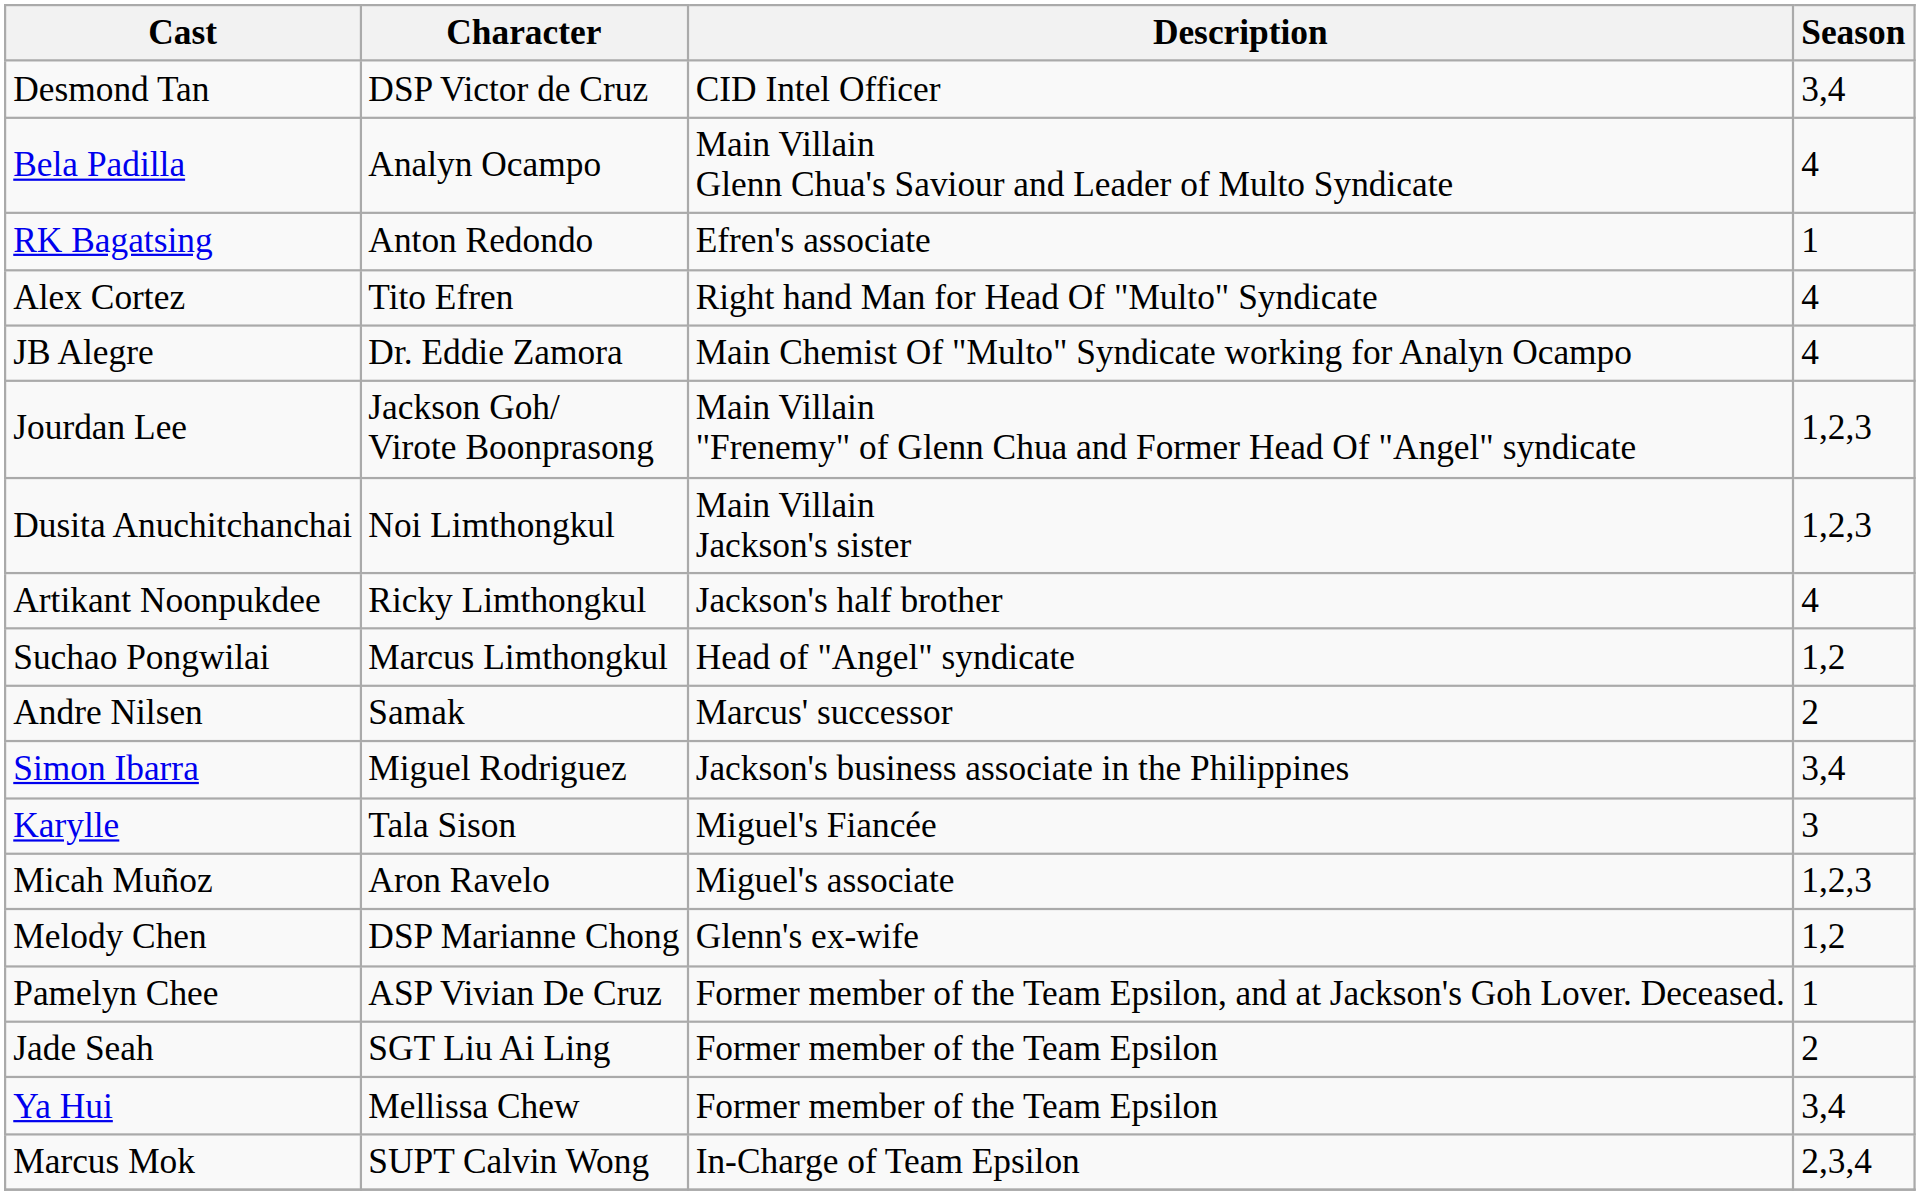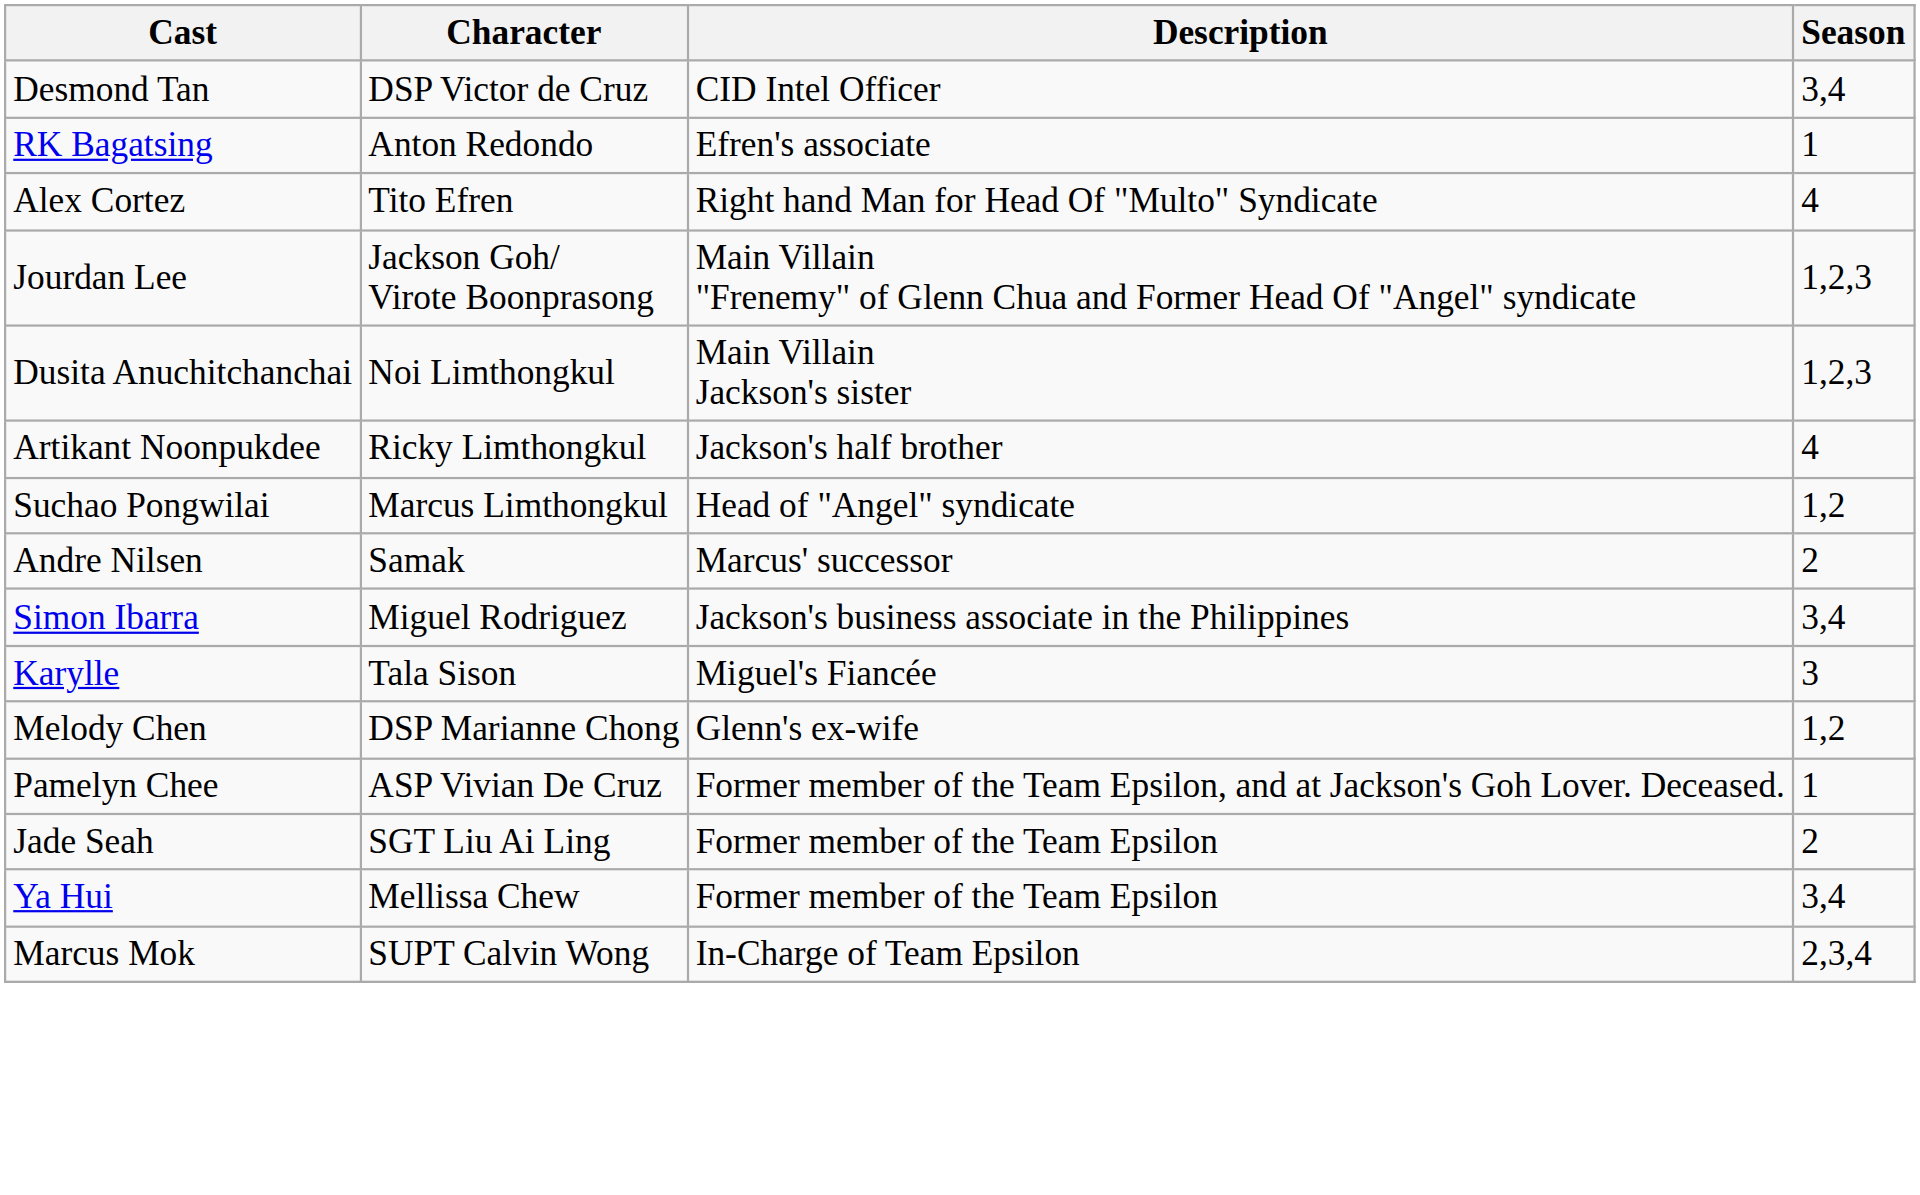- row: Bela Padilla | Analyn Ocampo | Main Villain Glenn Chua's Saviour and Leader of Multo Syndicate | 4
- row: JB Alegre | Dr. Eddie Zamora | Main Chemist Of "Multo" Syndicate working for Analyn Ocampo | 4
- row: Micah Muñoz | Aron Ravelo | Miguel's associate | 1,2,3
